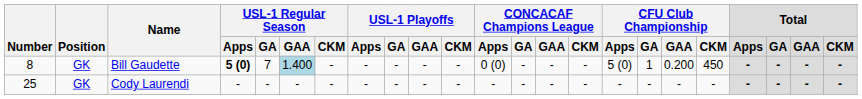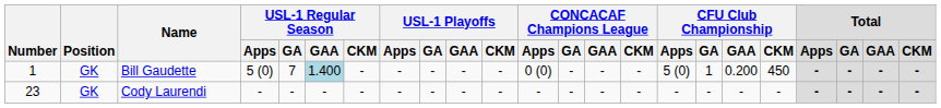Bill Gaudette | Number: 8 -> 1
Bill Gaudette | USL-1 Regular Season / Apps: bold -> normal
Cody Laurendi | Number: 25 -> 23
